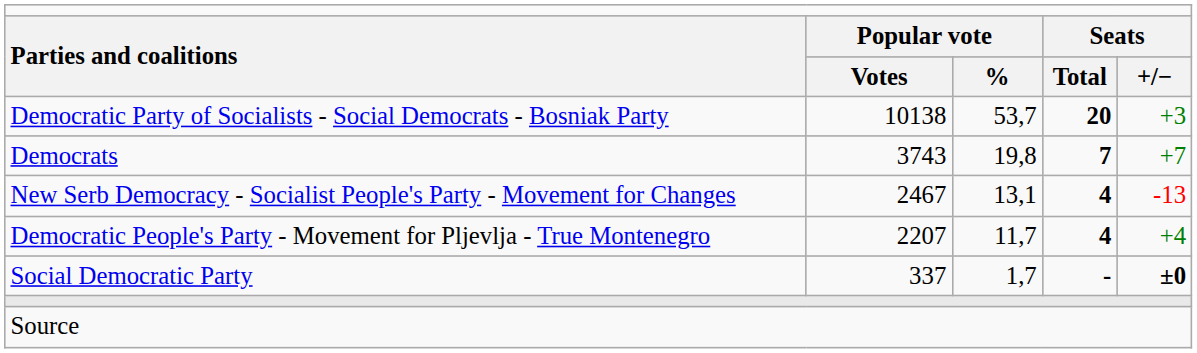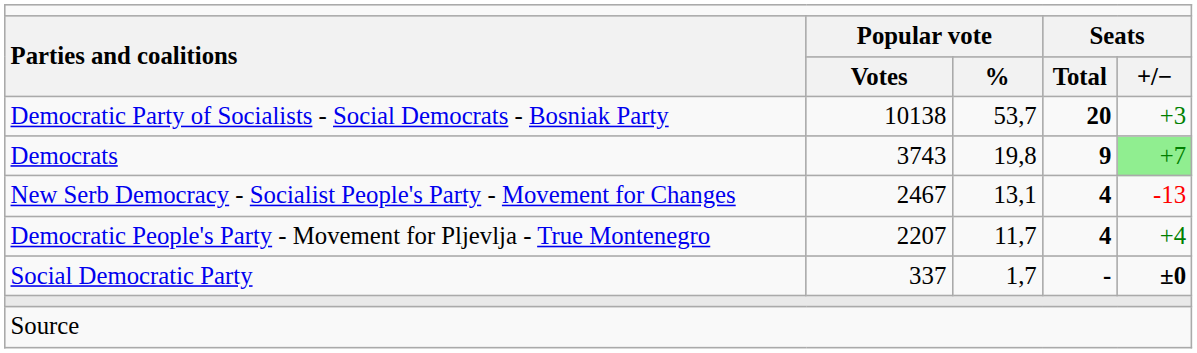Democrats | column 4: 7 -> 9
Democrats | column 5: no background -> lightgreen background
